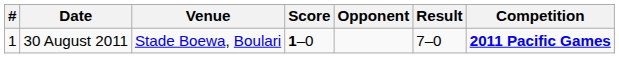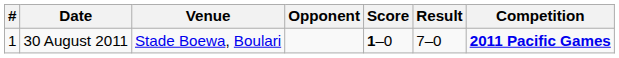columns swapped: Opponent <-> Score
